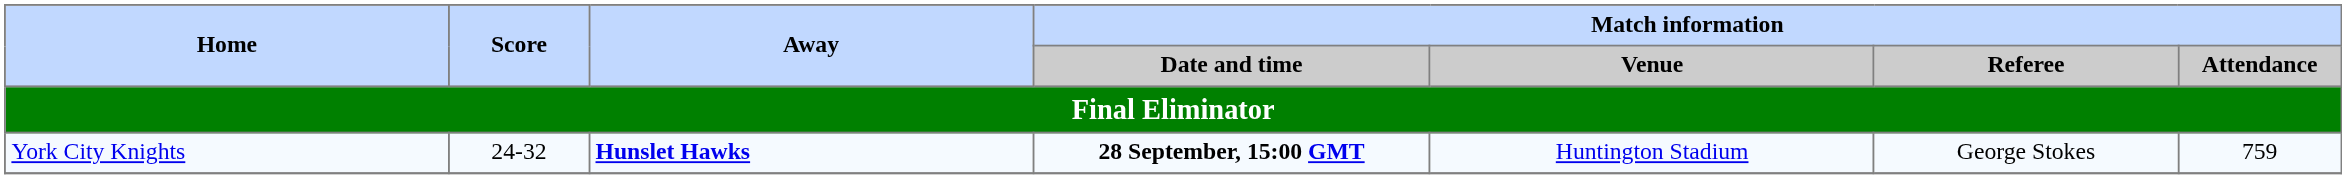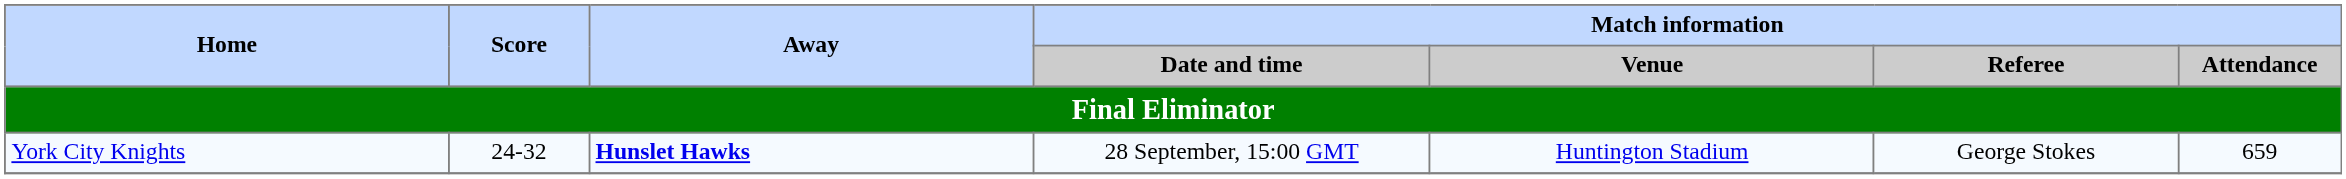York City Knights | Match information / Date and time: bold -> normal
York City Knights | Match information / Attendance: 759 -> 659
